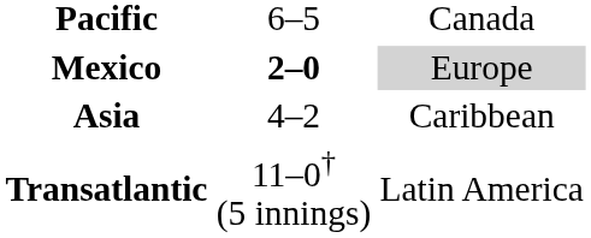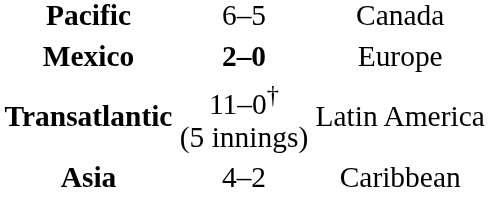Mexico | column 3: lightgrey background -> no background
rows swapped: Asia <-> Transatlantic
